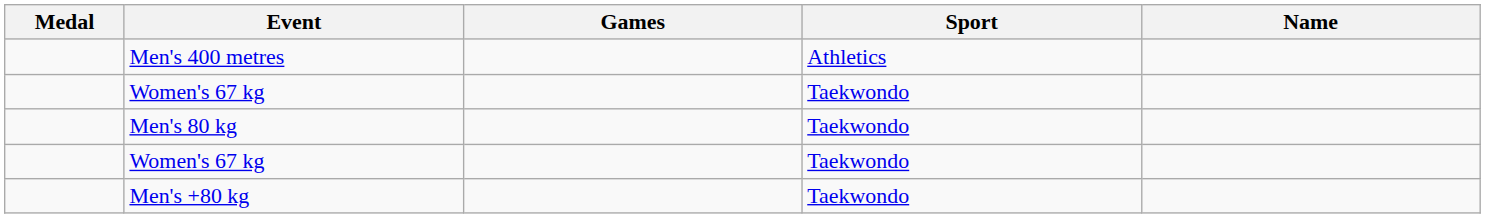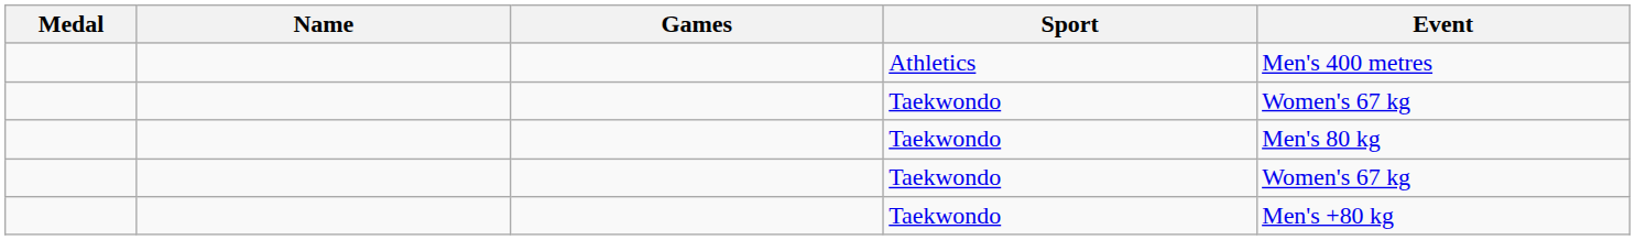columns swapped: Name <-> Event
